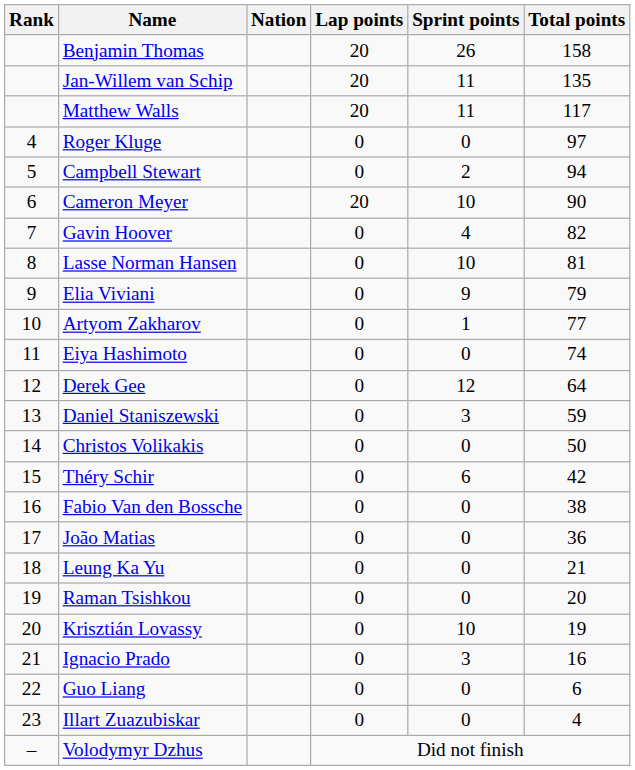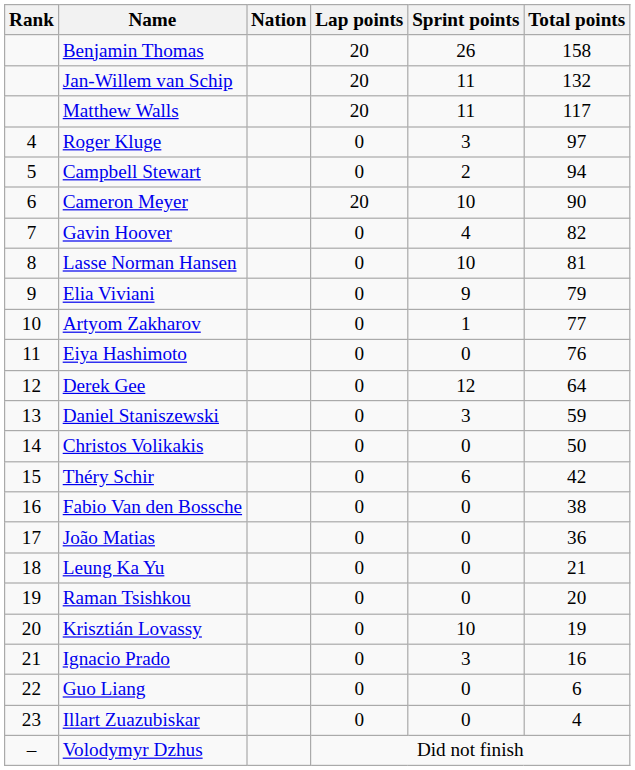Jan-Willem van Schip | Total points: 135 -> 132
Roger Kluge | Sprint points: 0 -> 3
Eiya Hashimoto | Total points: 74 -> 76
